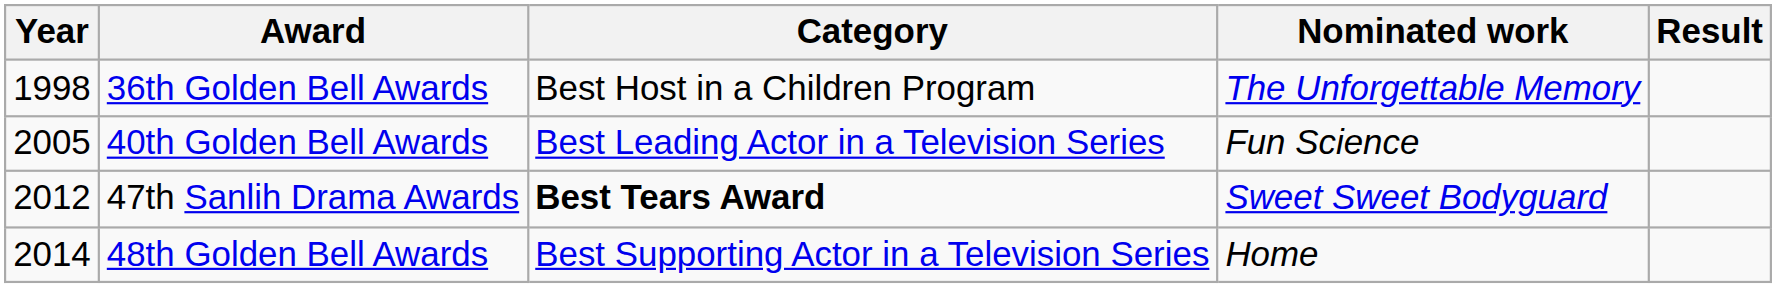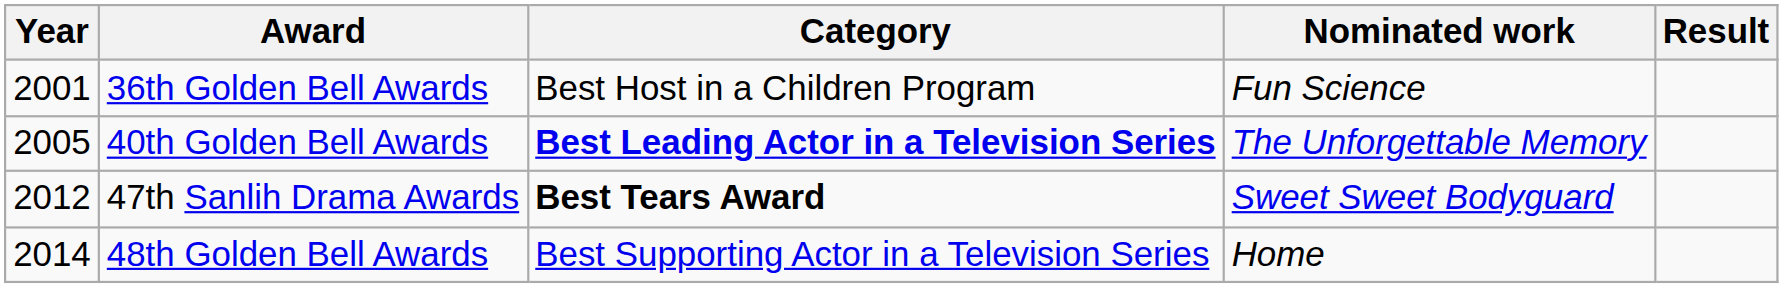36th Golden Bell Awards | Year: 1998 -> 2001
36th Golden Bell Awards | Nominated work: The Unforgettable Memory -> Fun Science
40th Golden Bell Awards | Category: normal -> bold
40th Golden Bell Awards | Nominated work: Fun Science -> The Unforgettable Memory
